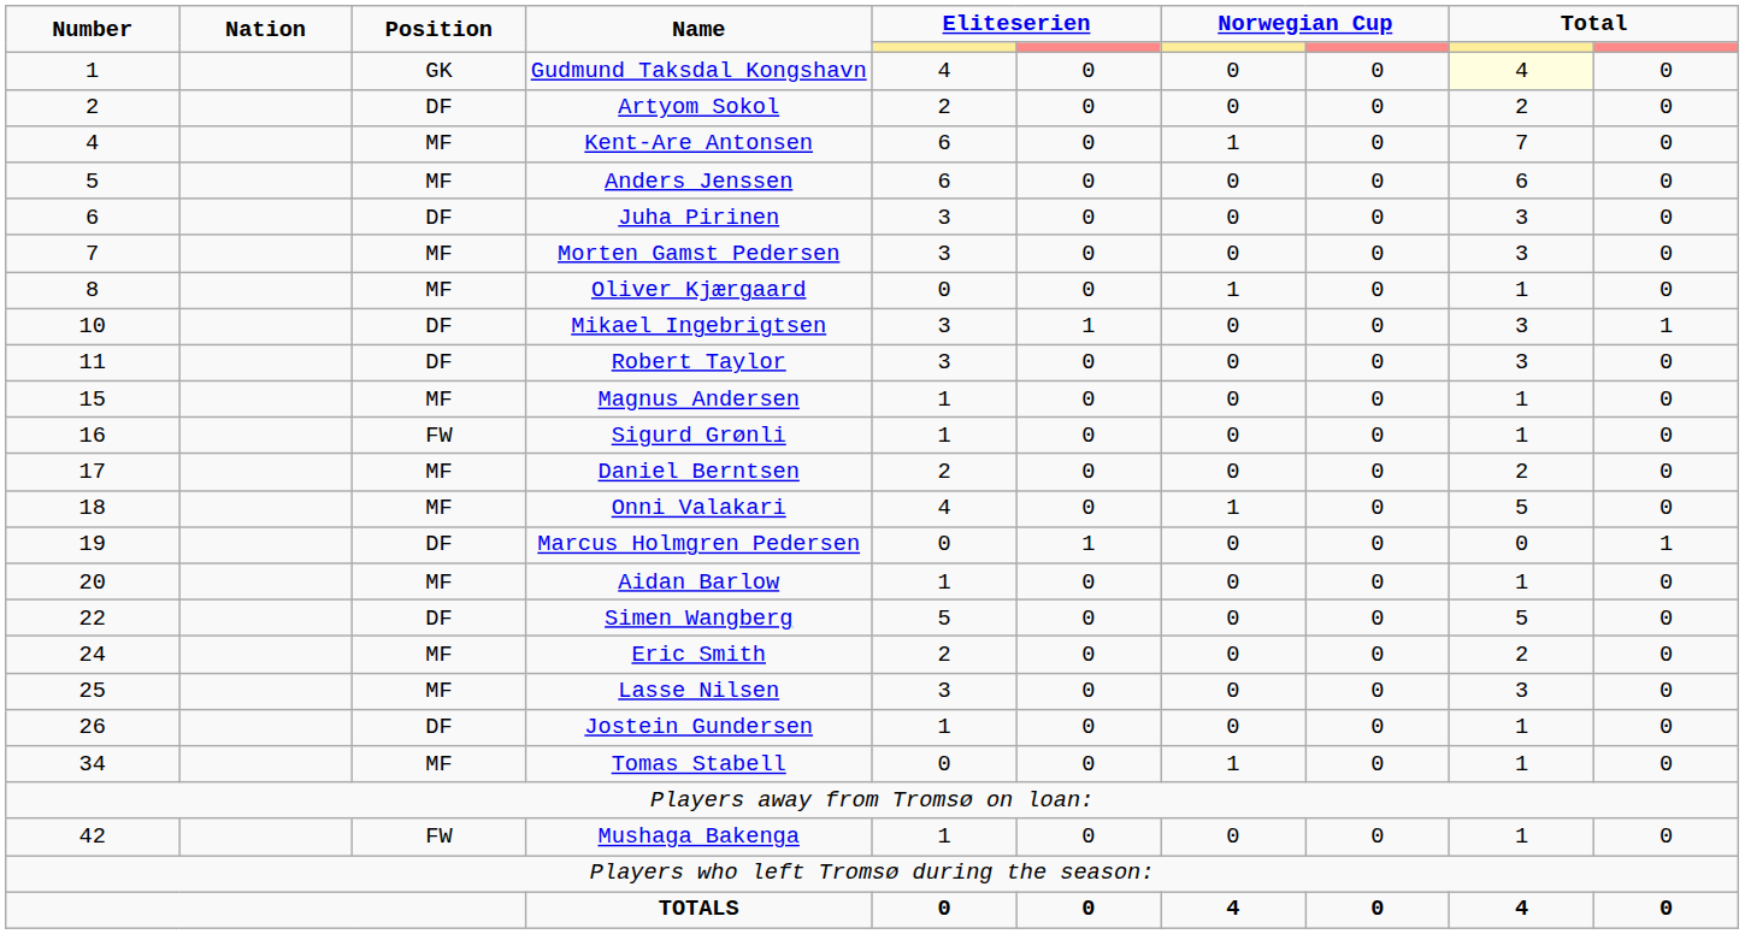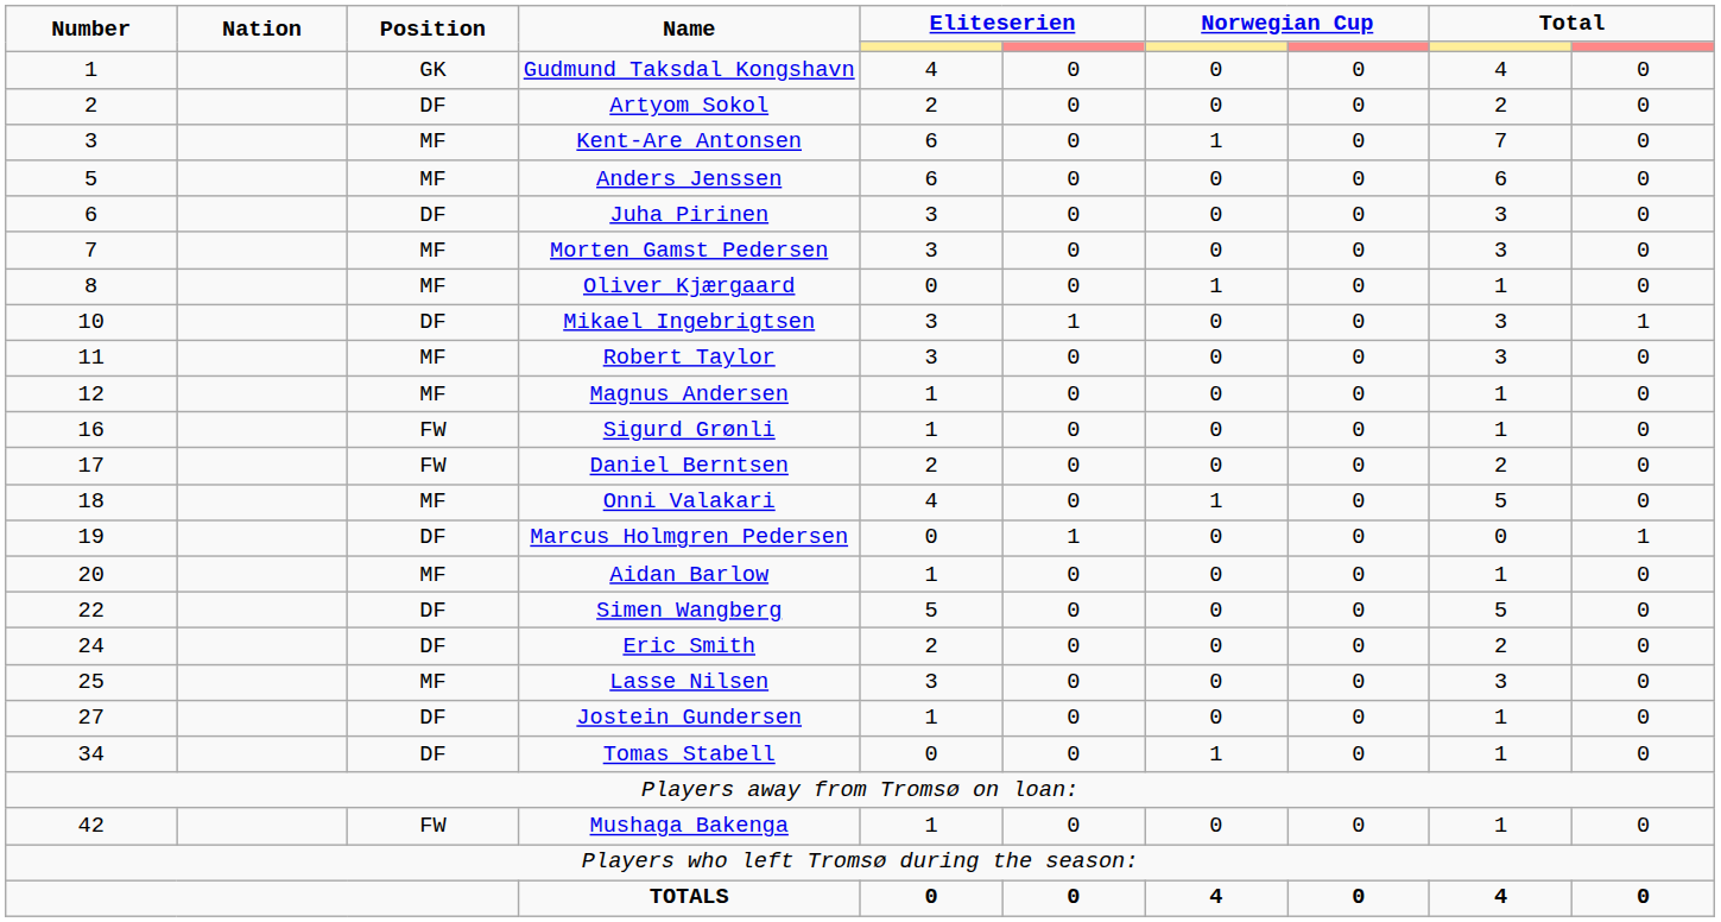Gudmund Taksdal Kongshavn | column 9: lightyellow background -> no background
Kent-Are Antonsen | Number: 4 -> 3
Robert Taylor | Position: DF -> MF
Magnus Andersen | Number: 15 -> 12
Daniel Berntsen | Position: MF -> FW
Eric Smith | Position: MF -> DF
Jostein Gundersen | Number: 26 -> 27
Tomas Stabell | Position: MF -> DF
